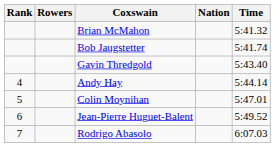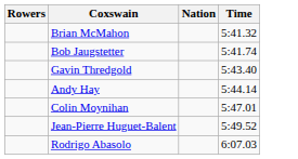- column: Rank | 4 | 5 | 6 | 7
